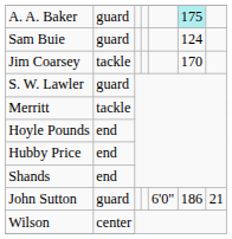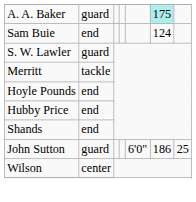Sam Buie | column 2: guard -> end
- row: Jim Coarsey | tackle | 170
John Sutton | column 7: 21 -> 25
